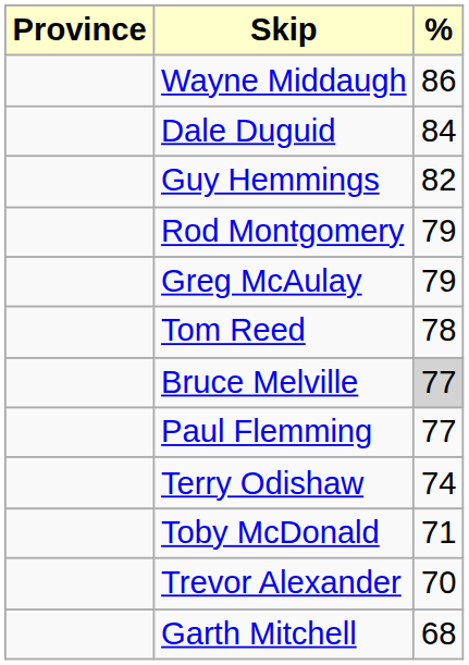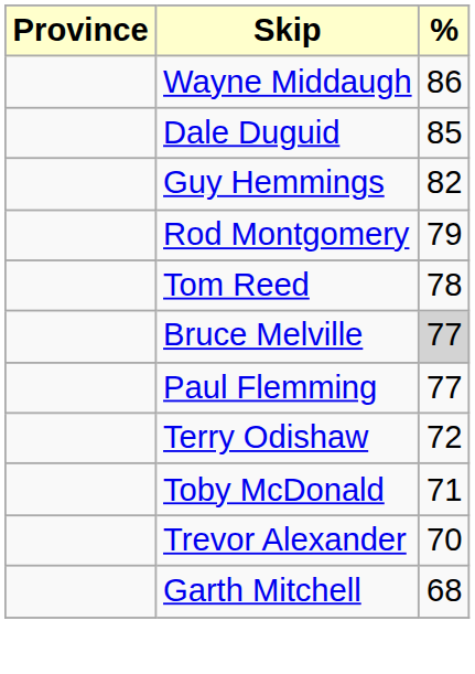Dale Duguid | %: 84 -> 85
- row: Greg McAulay | 79
Terry Odishaw | %: 74 -> 72
